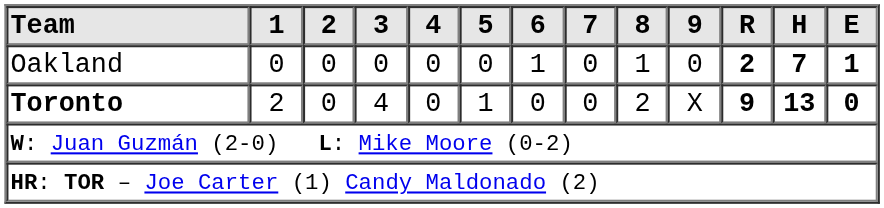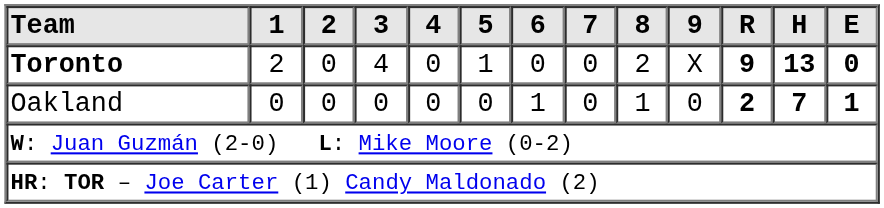rows swapped: Oakland <-> Toronto
